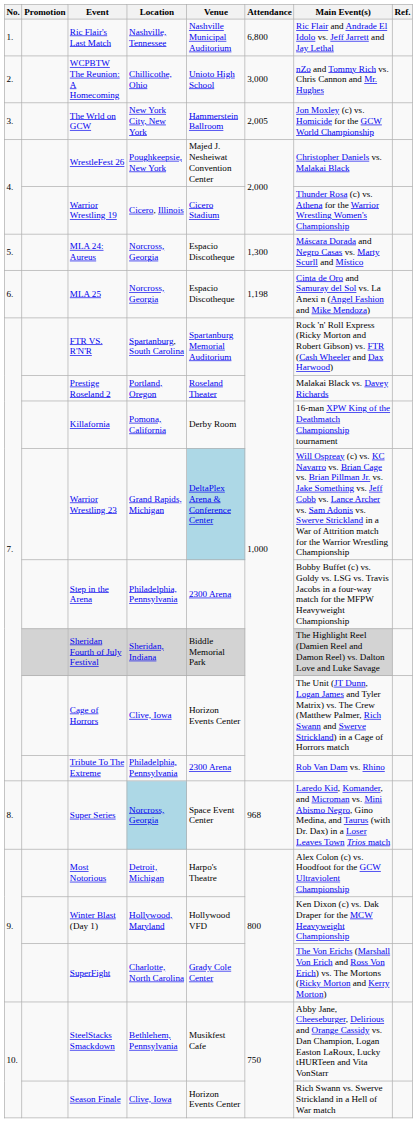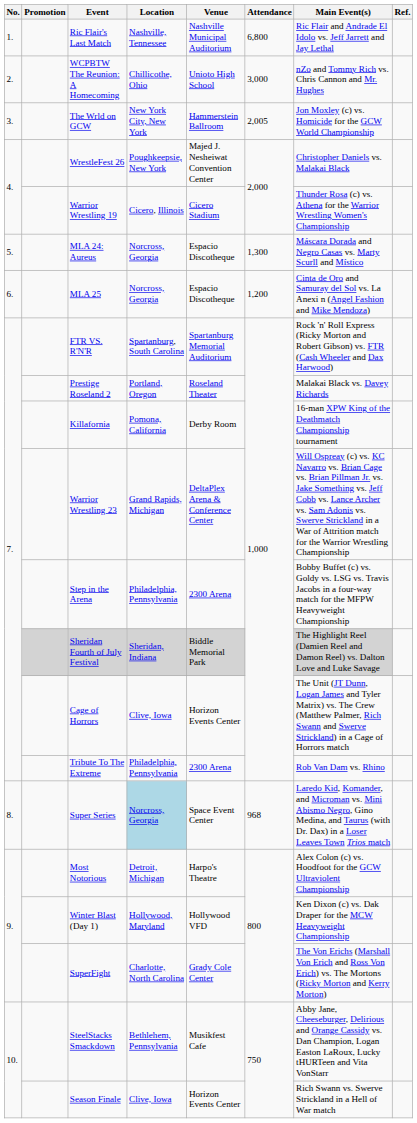MLA 25 | Attendance: 1,198 -> 1,200
Warrior Wrestling 23 | Venue: lightblue background -> no background
